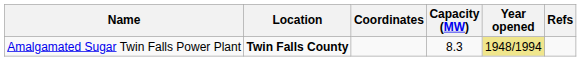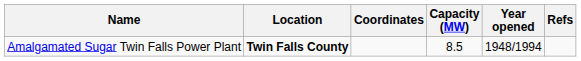Amalgamated Sugar Twin Falls Power Plant | Capacity (MW): 8.3 -> 8.5
Amalgamated Sugar Twin Falls Power Plant | Year opened: khaki background -> no background
